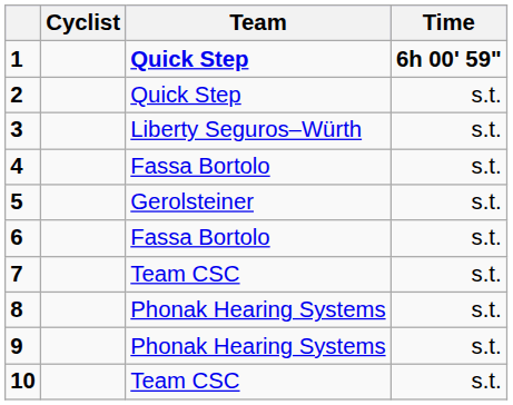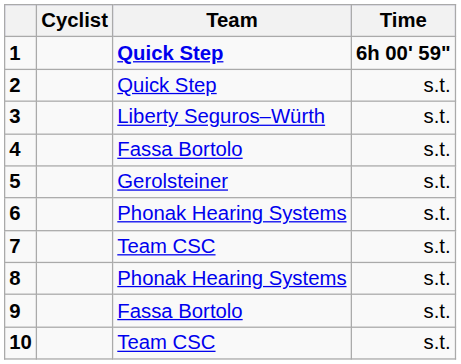6 | Team: Fassa Bortolo -> Phonak Hearing Systems
9 | Team: Phonak Hearing Systems -> Fassa Bortolo
